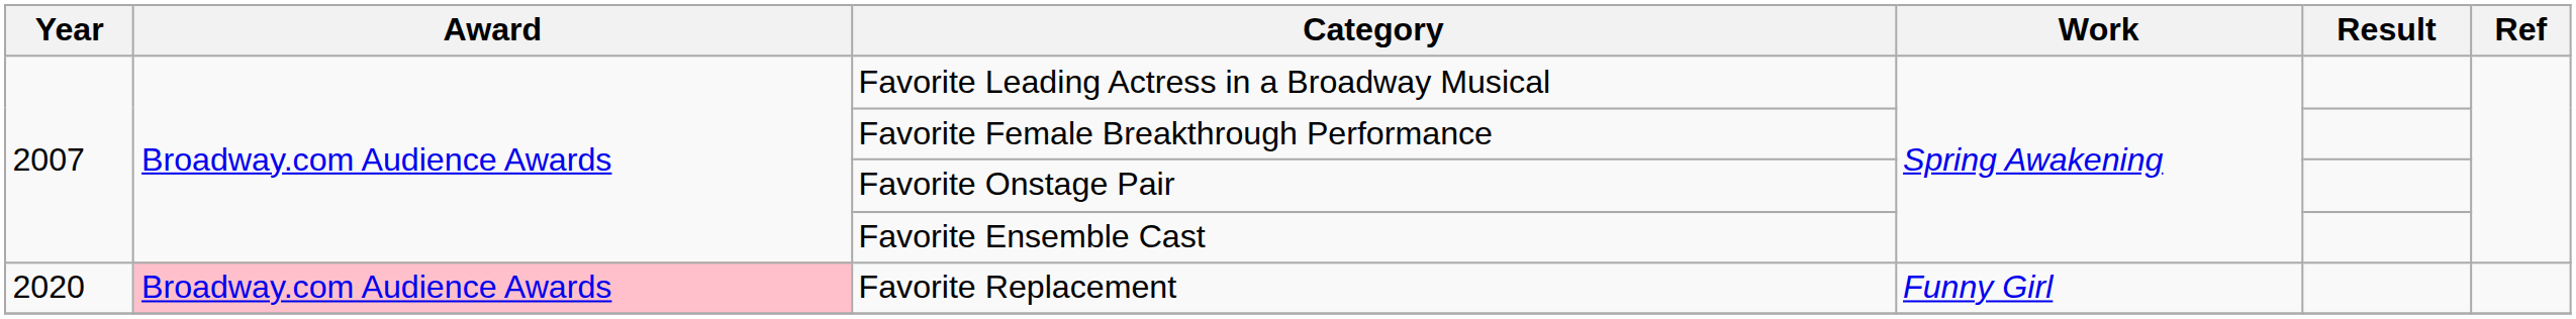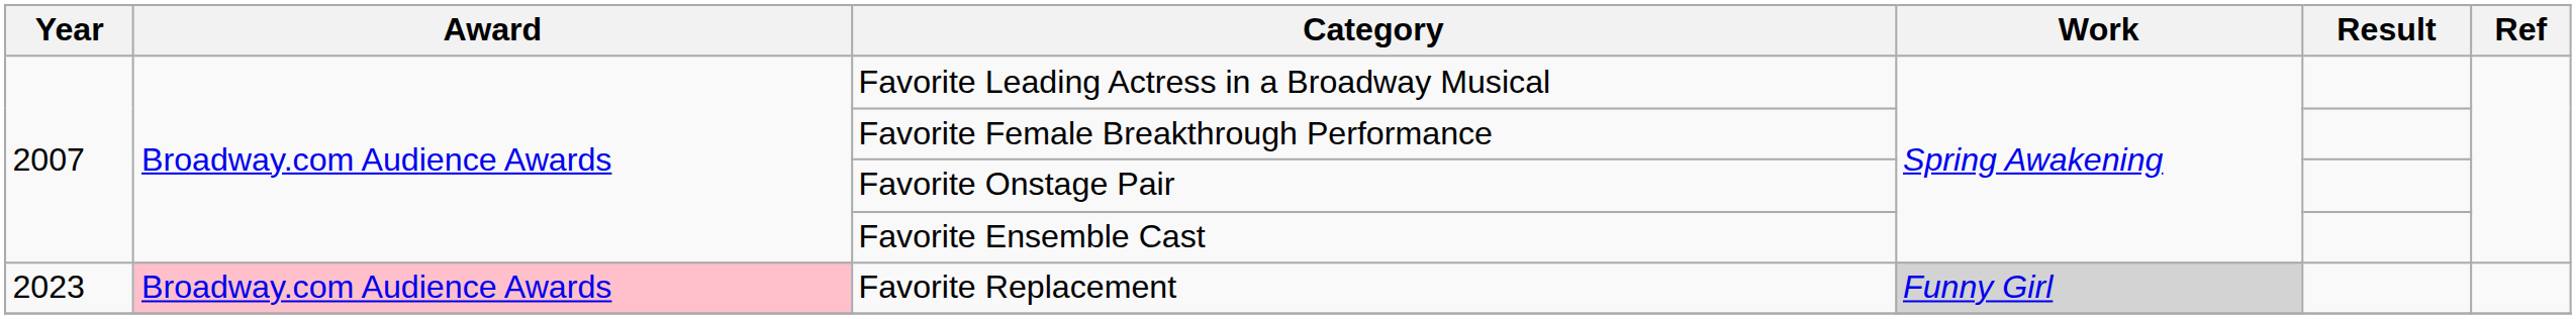Favorite Replacement | Year: 2020 -> 2023
Favorite Replacement | Work: no background -> lightgrey background
